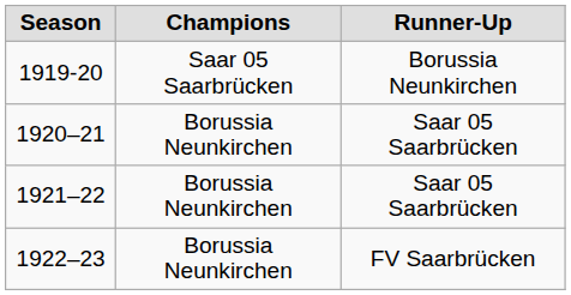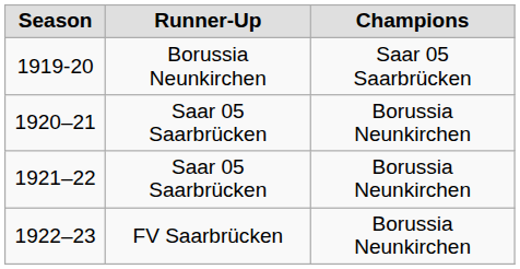columns swapped: Champions <-> Runner-Up
